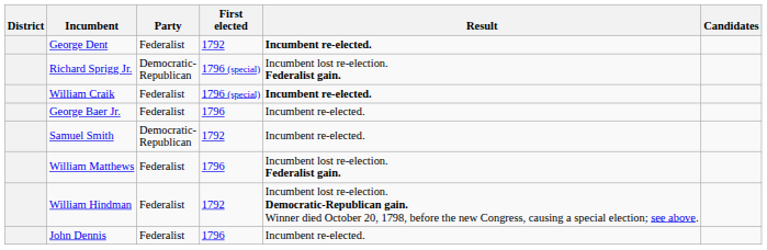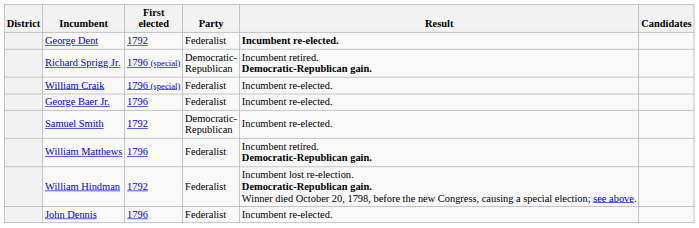columns swapped: Party <-> First elected
Richard Sprigg Jr. | Result: Incumbent lost re-election. Federalist gain. -> Incumbent retired. Democratic-Republican gain.
William Craik | Result: bold -> normal
William Matthews | Result: Incumbent lost re-election. Federalist gain. -> Incumbent retired. Democratic-Republican gain.
